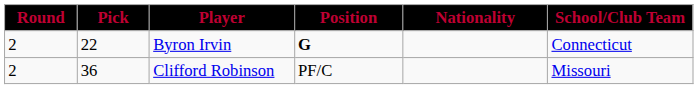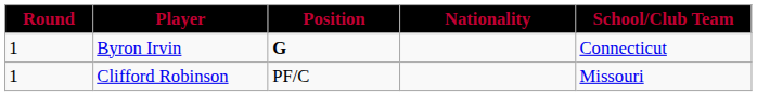- column: Pick | 22 | 36
Byron Irvin | Round: 2 -> 1
Clifford Robinson | Round: 2 -> 1
